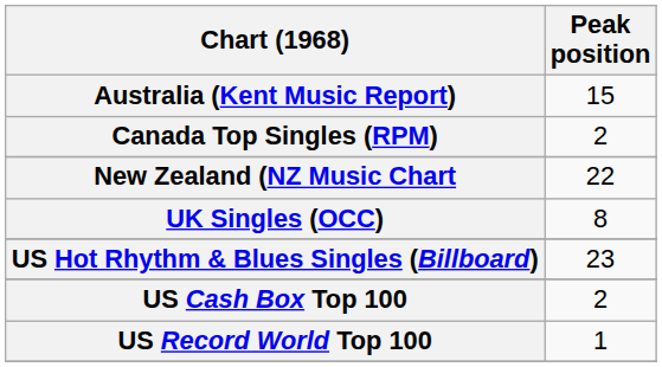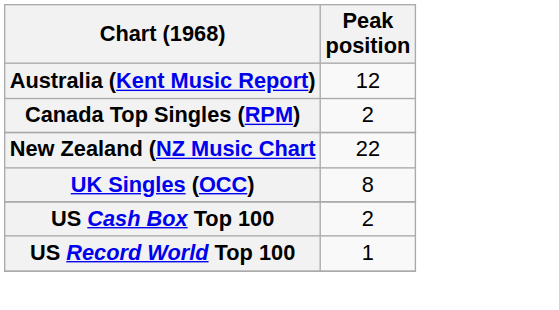Australia (Kent Music Report) | Peak position: 15 -> 12
- row: US Hot Rhythm & Blues Singles (Billboard) | 23
